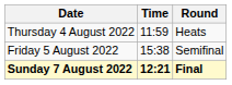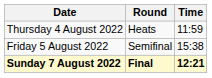columns swapped: Time <-> Round
